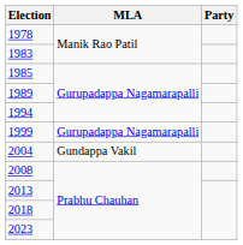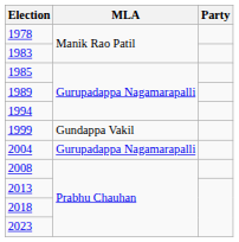1999 | MLA: Gurupadappa Nagamarapalli -> Gundappa Vakil
2004 | MLA: Gundappa Vakil -> Gurupadappa Nagamarapalli
